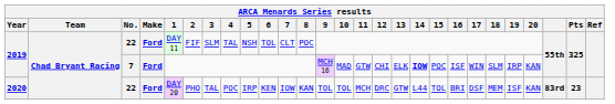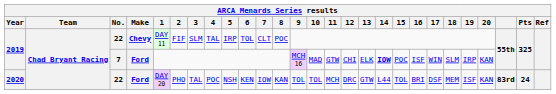2019 / 22 | Make: Ford -> Chevy
2019 / 22 | 5: NSH -> IRP
2020 | 5: IRP -> NSH
2020 | Pts: 23 -> 24
